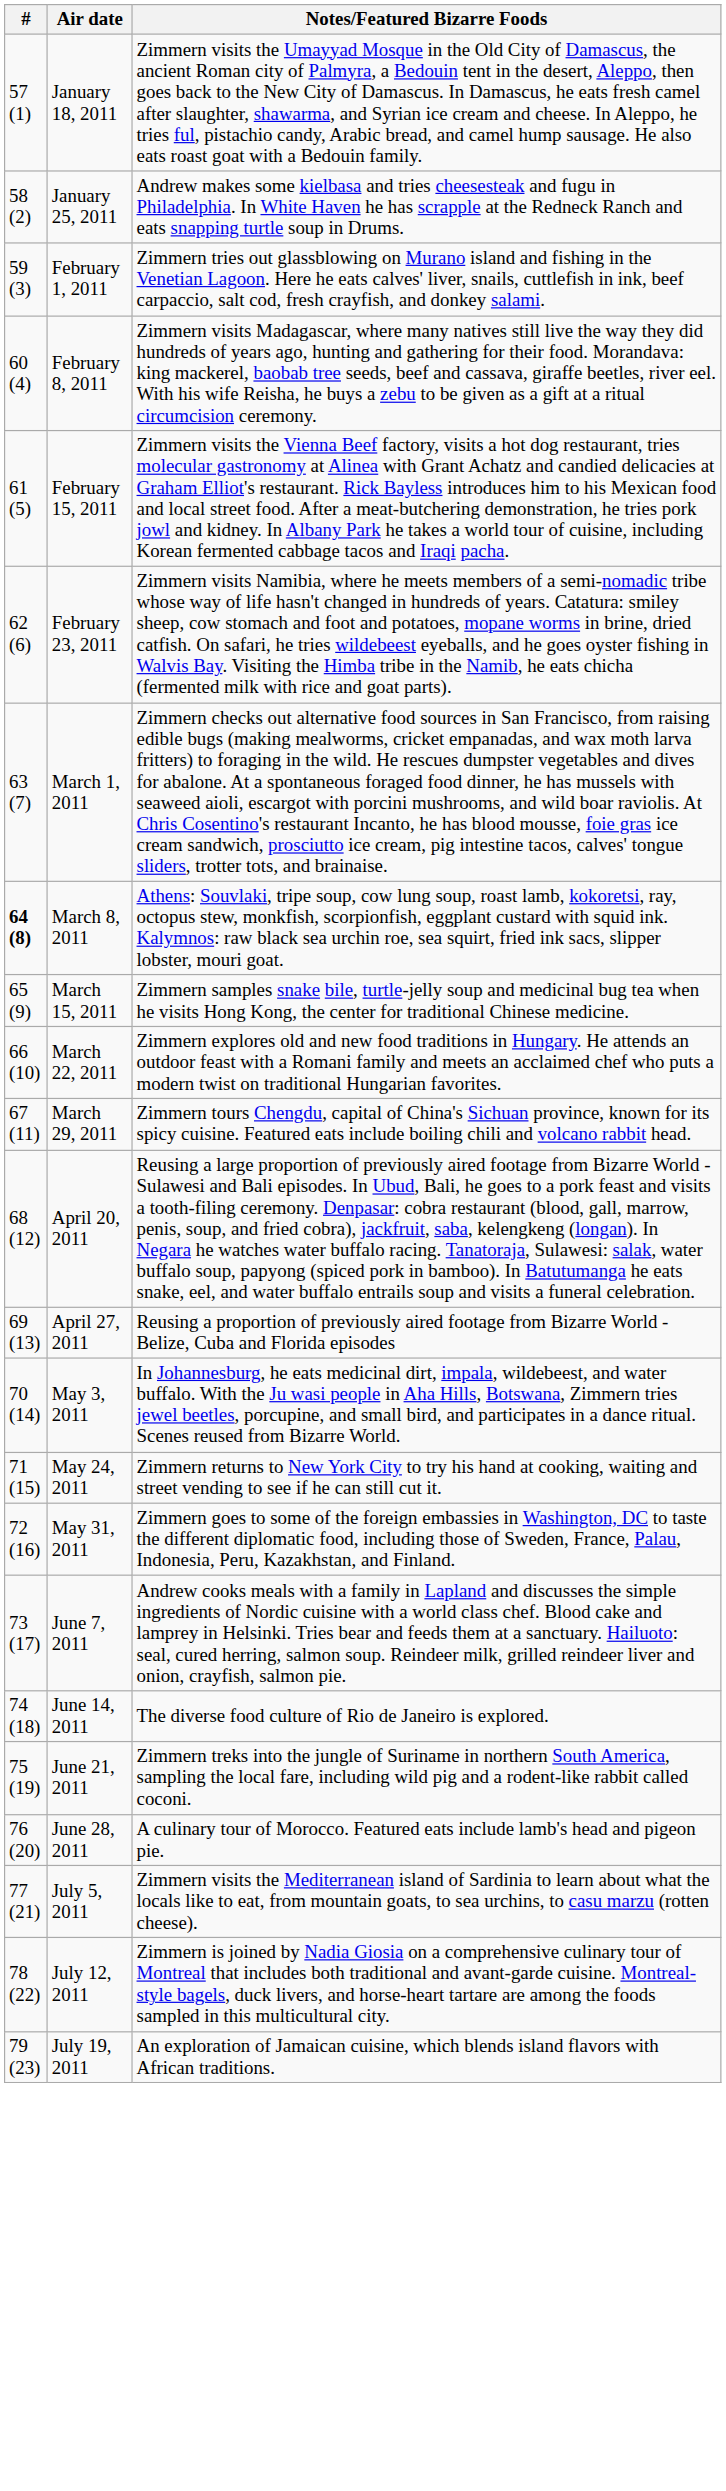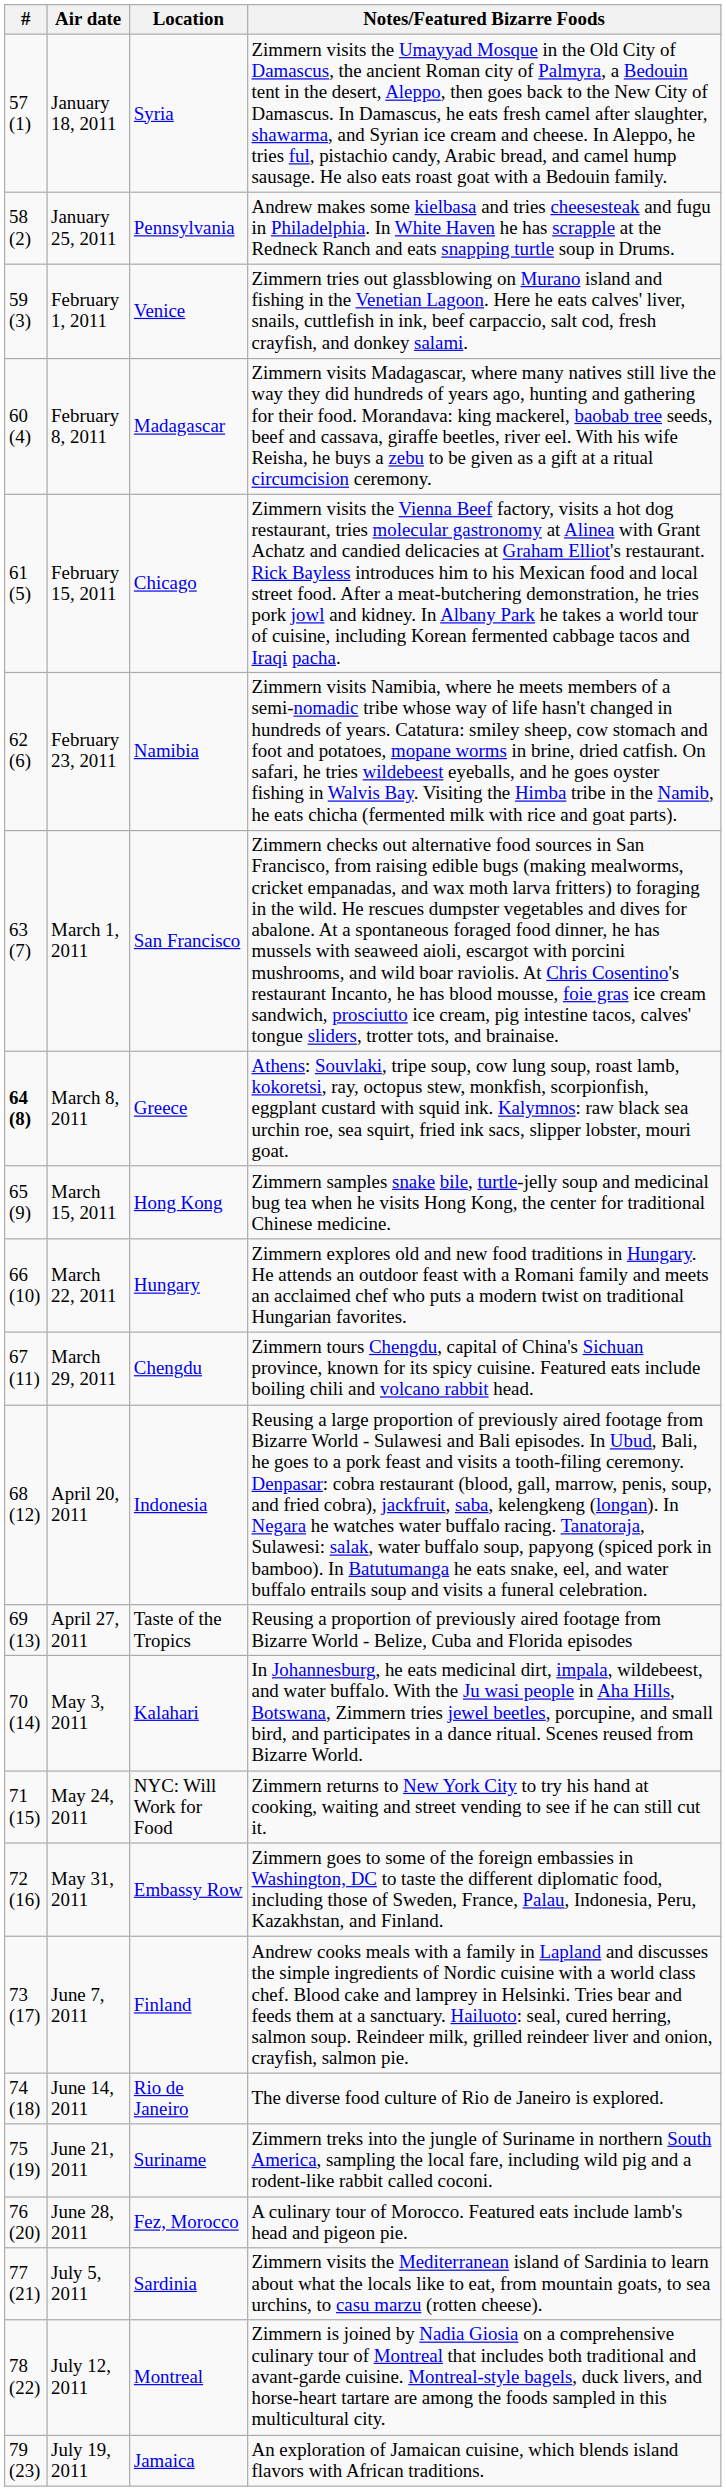+ column: Location | Syria | Pennsylvania | Venice | Madagascar | Chicago | Namibia | San Francisco | Greece | Hong Kong | Hungary | Chengdu | Indonesia | Taste of the Tropics | Kalahari | NYC: Will Work for Food | Embassy Row | Finland | Rio de Janeiro | Suriname | Fez, Morocco | Sardinia | Montreal | Jamaica
